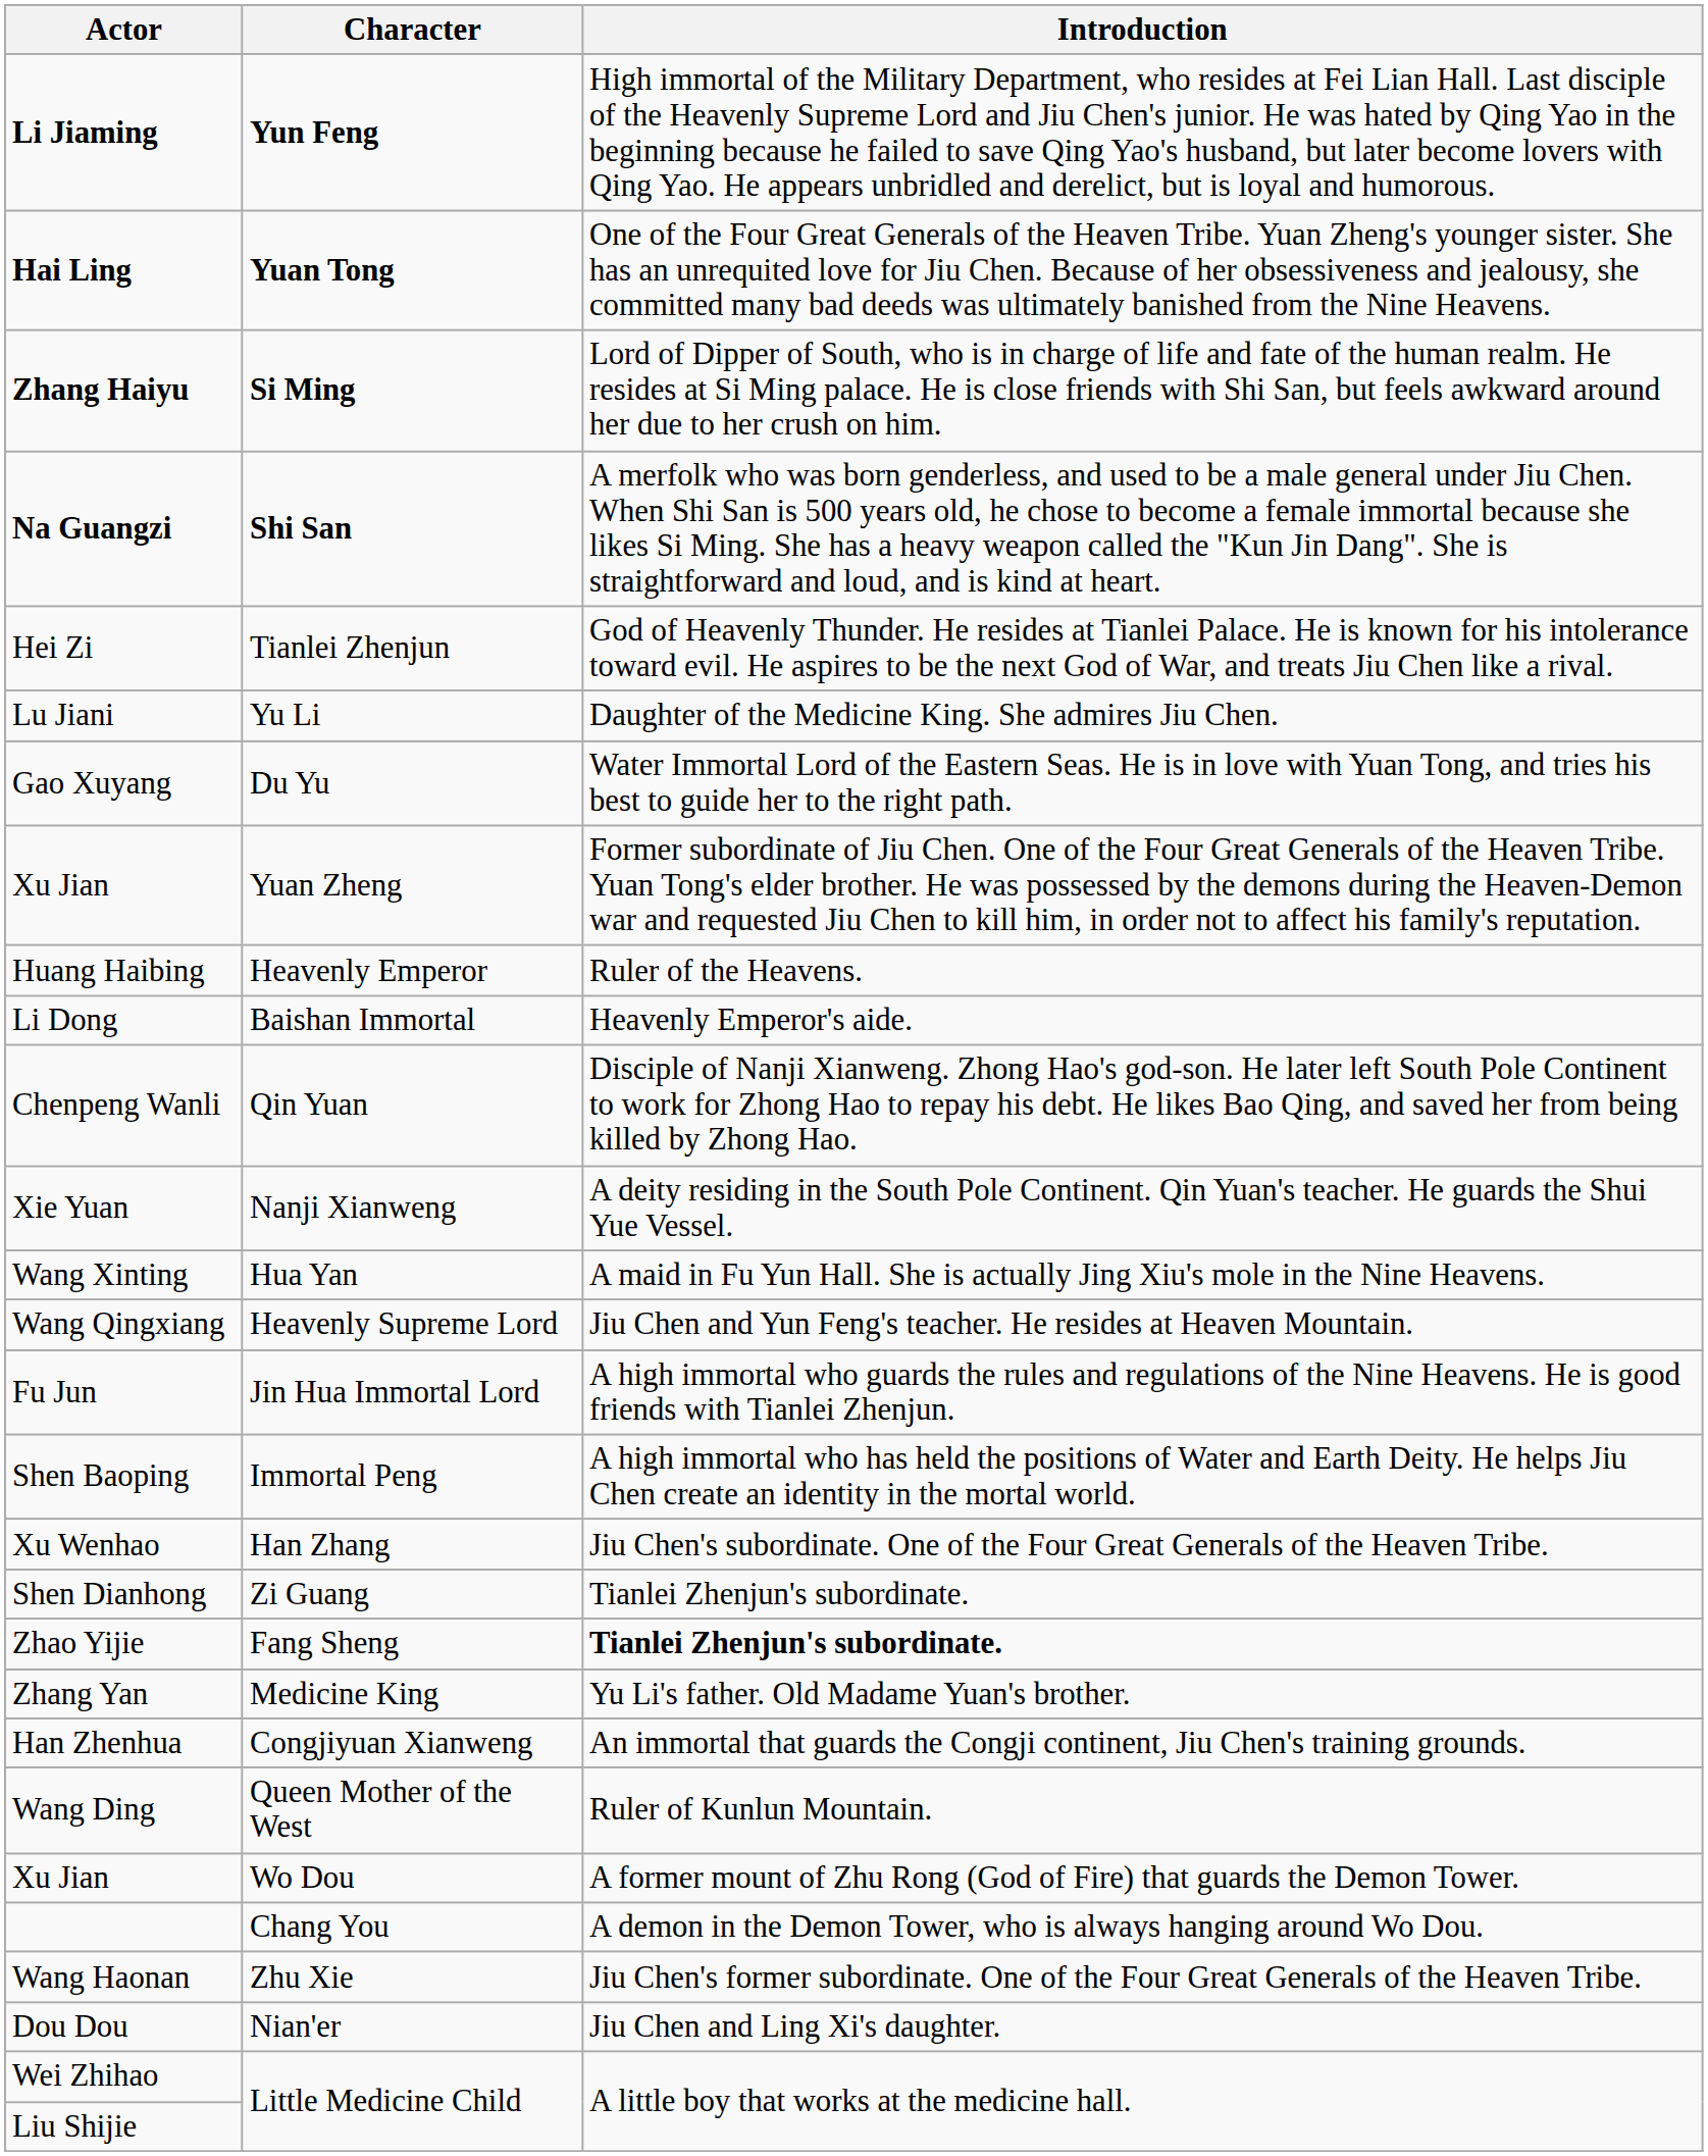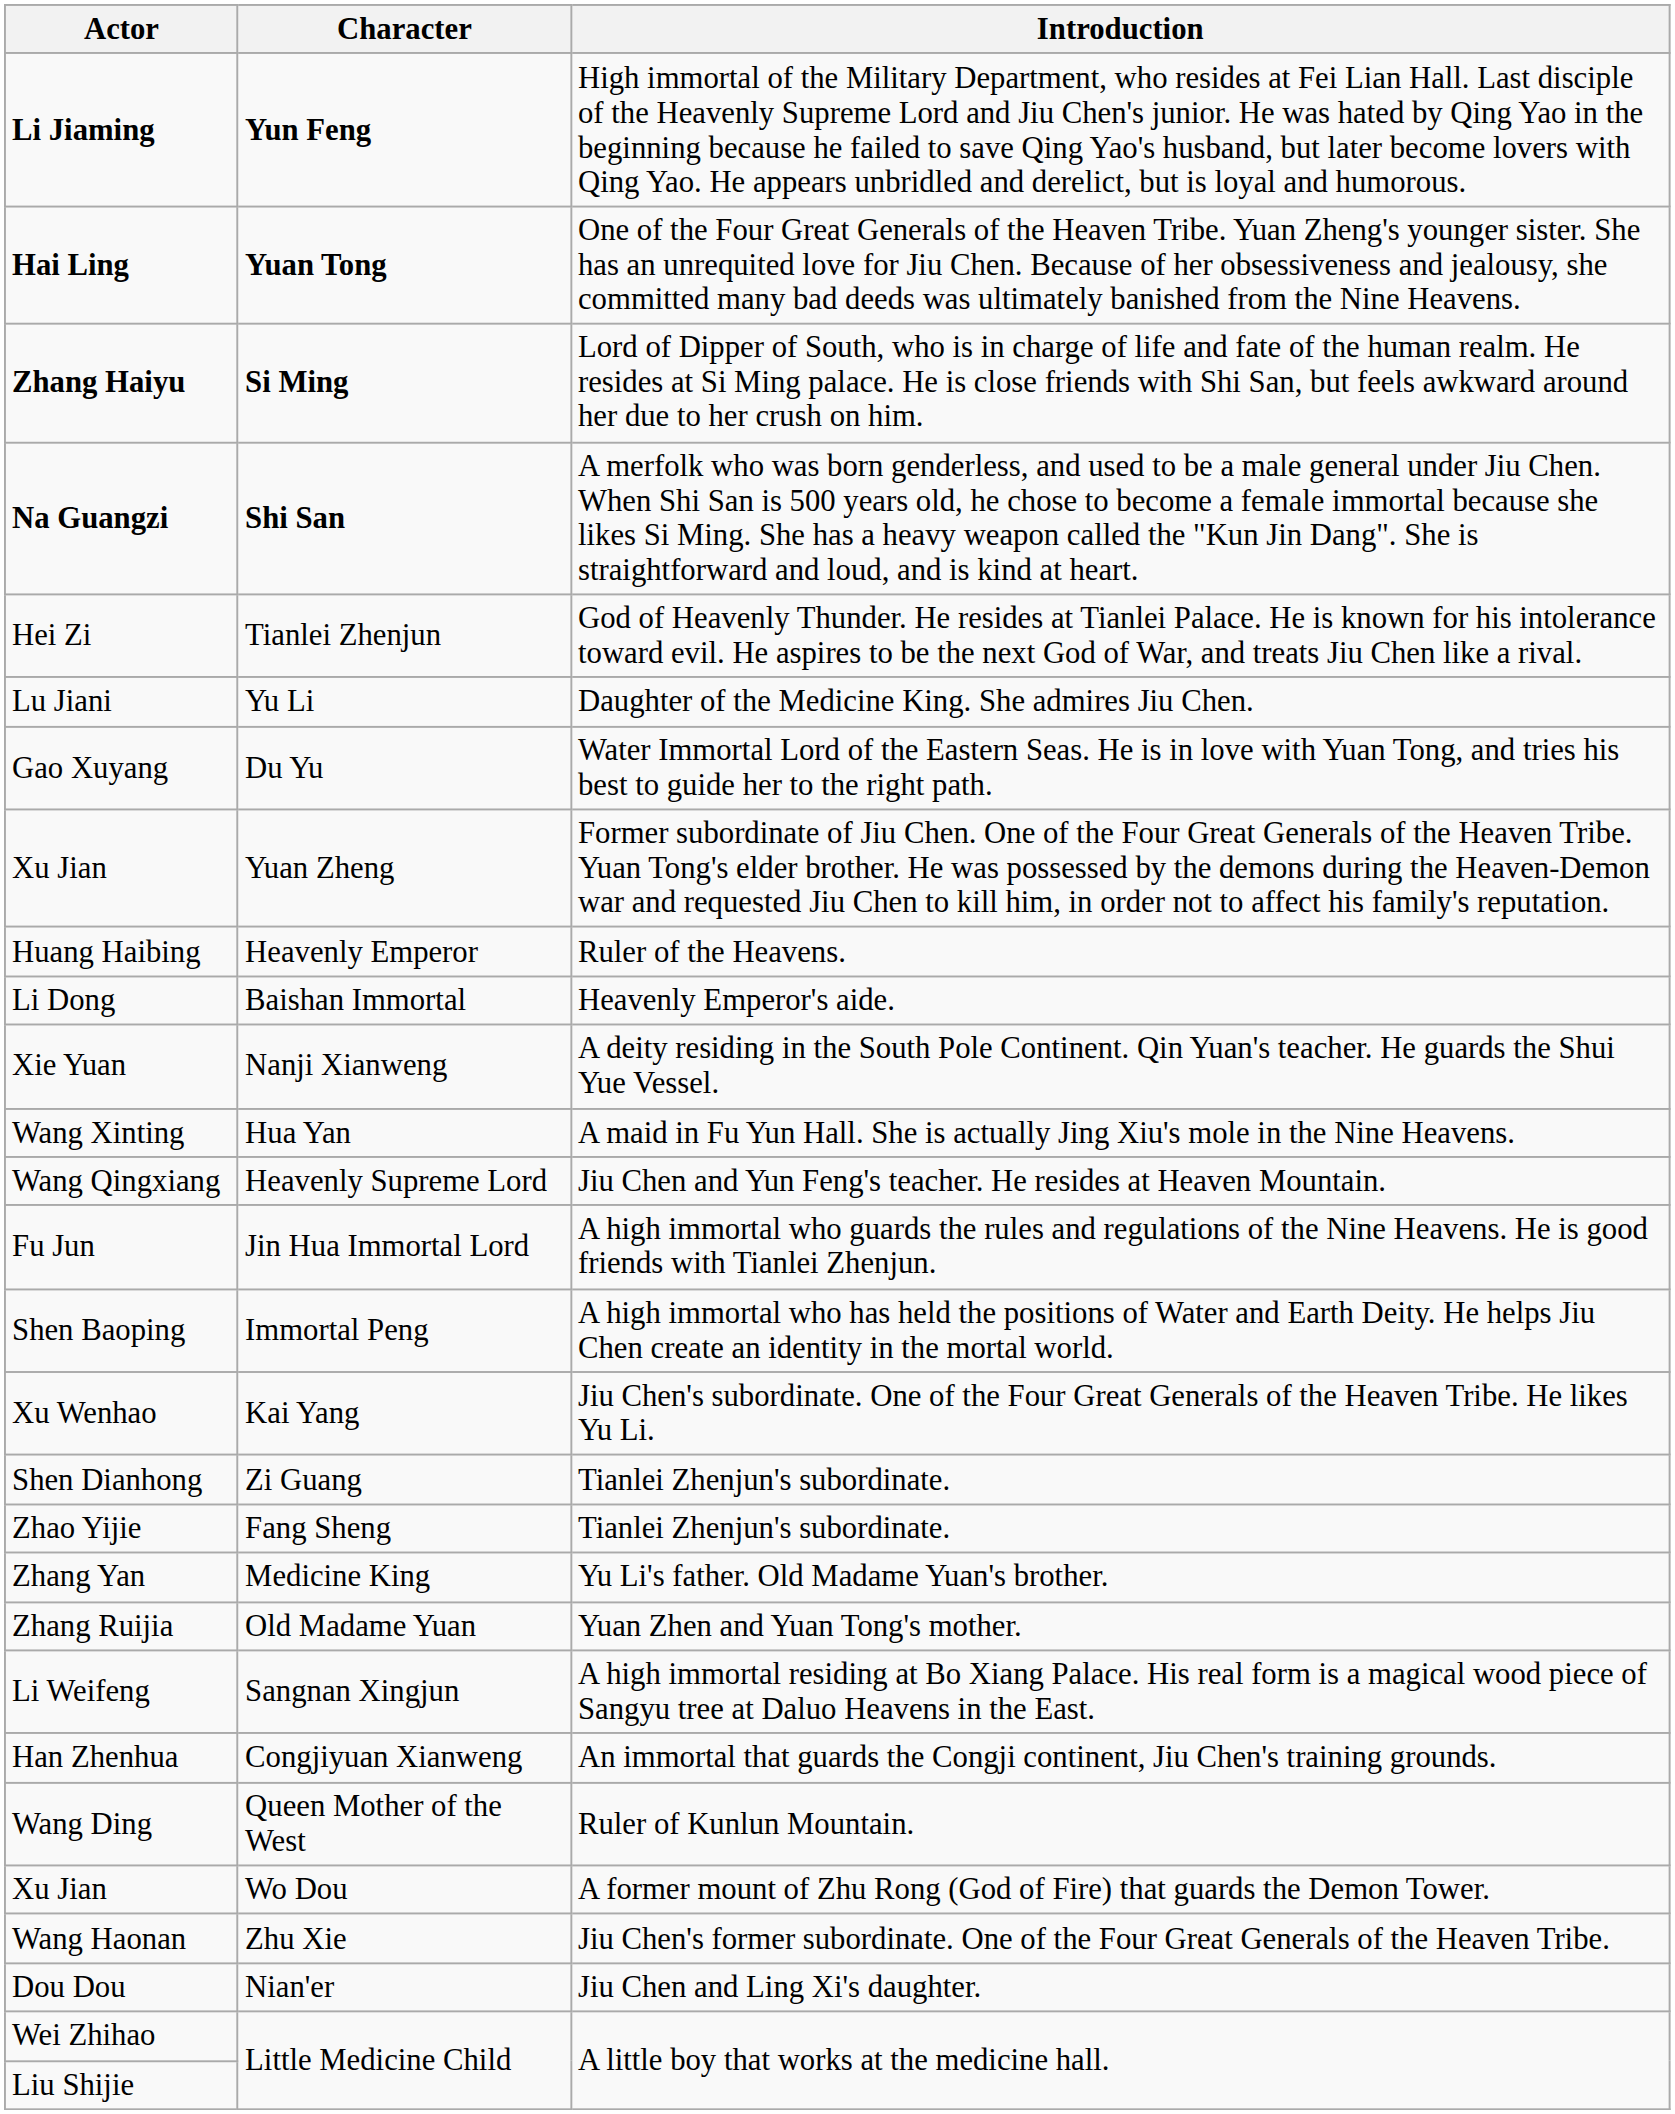- row: Chenpeng Wanli | Qin Yuan | Disciple of Nanji Xianweng. Zhong Hao's god-son. He later left South Pole Continent to work for Zhong Hao to repay his debt. He likes Bao Qing, and saved her from being killed by Zhong Hao.
+ row: Xu Wenhao | Kai Yang | Jiu Chen's subordinate. One of the Four Great Generals of the Heaven Tribe. He likes Yu Li.
- row: Xu Wenhao | Han Zhang | Jiu Chen's subordinate. One of the Four Great Generals of the Heaven Tribe.
Fang Sheng | Introduction: bold -> normal
+ row: Zhang Ruijia | Old Madame Yuan | Yuan Zhen and Yuan Tong's mother.
+ row: Li Weifeng | Sangnan Xingjun | A high immortal residing at Bo Xiang Palace. His real form is a magical wood piece of Sangyu tree at Daluo Heavens in the East.
- row: Chang You | A demon in the Demon Tower, who is always hanging around Wo Dou.
